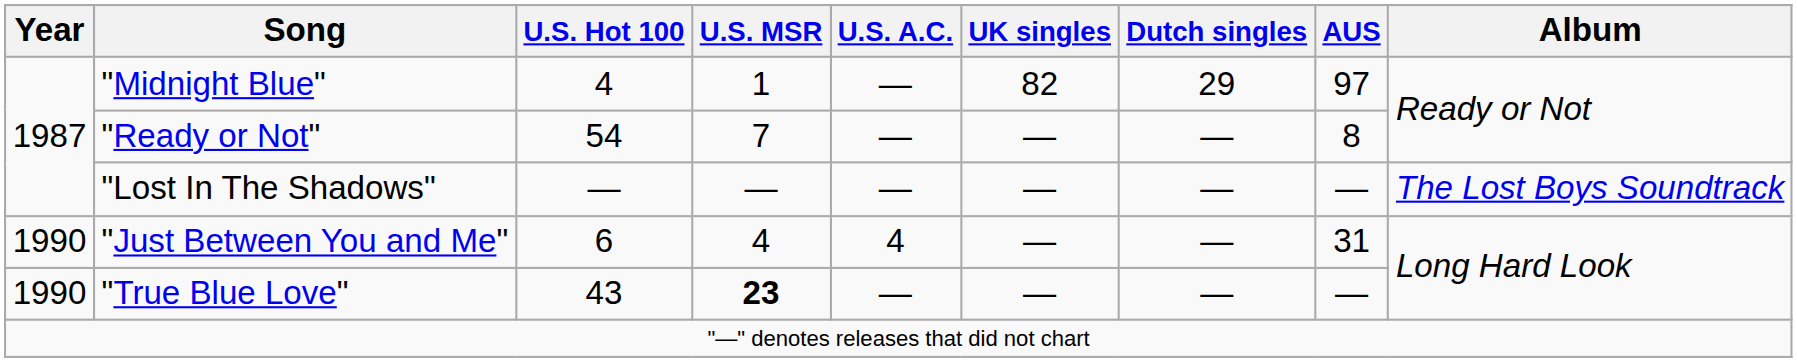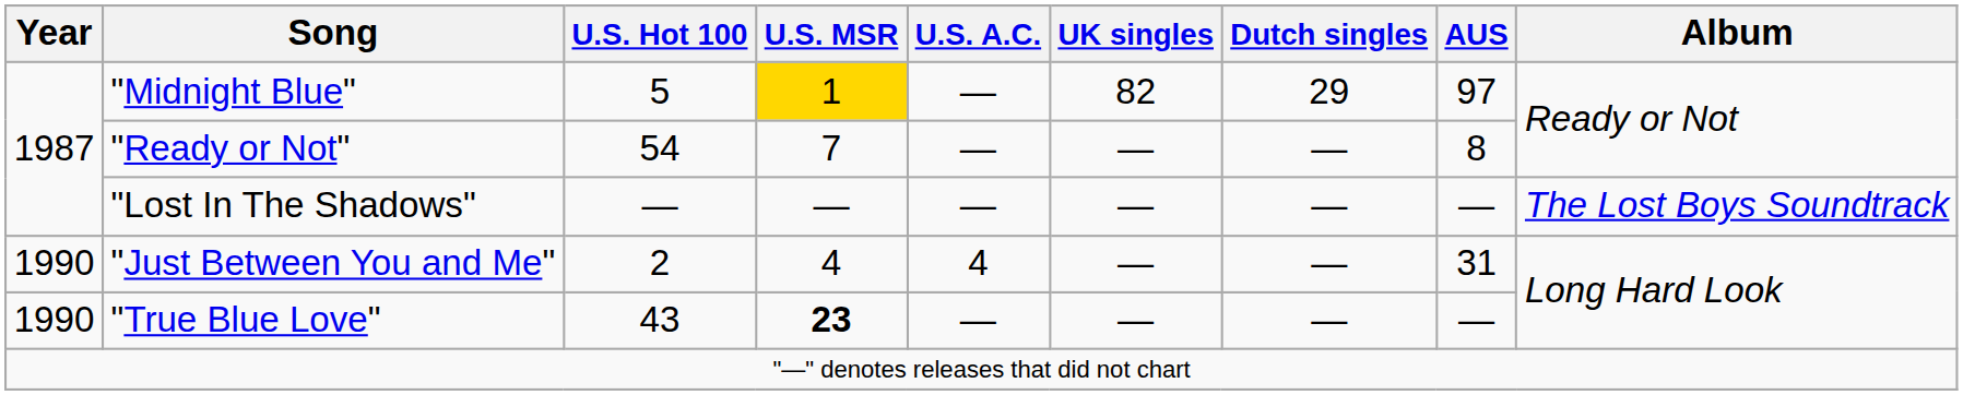"Midnight Blue" | U.S. Hot 100: 4 -> 5
"Midnight Blue" | U.S. MSR: no background -> gold background
"Just Between You and Me" | U.S. Hot 100: 6 -> 2
